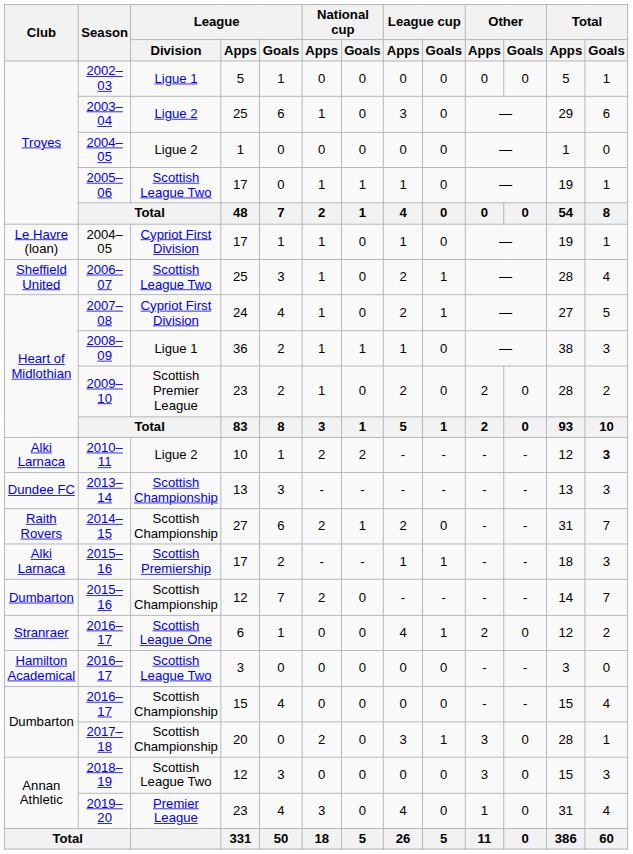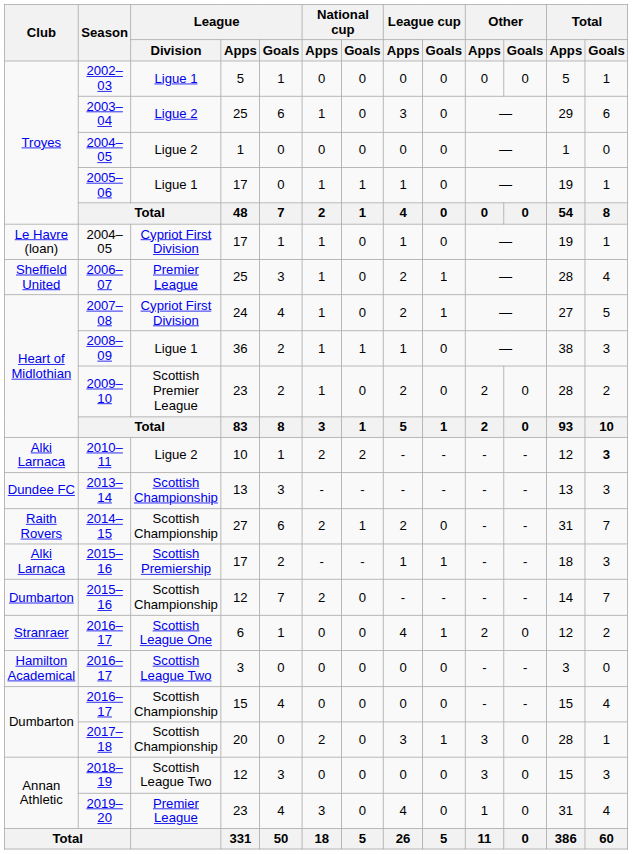2005–06 | League / Division: Scottish League Two -> Ligue 1
2006–07 | League / Division: Scottish League Two -> Premier League
